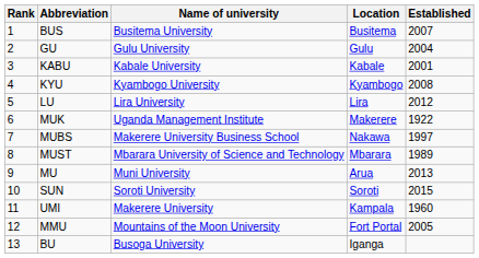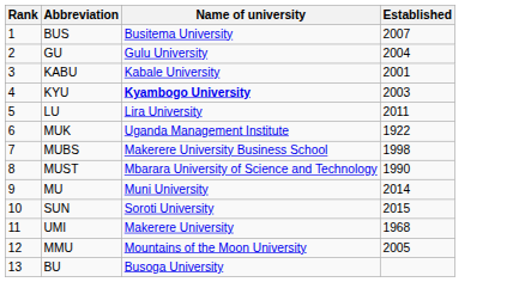- column: Location | Busitema | Gulu | Kabale | Kyambogo | Lira | Makerere | Nakawa | Mbarara | Arua | Soroti | Kampala | Fort Portal | Iganga
KYU | Name of university: normal -> bold
KYU | Established: 2008 -> 2003
LU | Established: 2012 -> 2011
MUBS | Established: 1997 -> 1998
MUST | Established: 1989 -> 1990
MU | Established: 2013 -> 2014
UMI | Established: 1960 -> 1968
